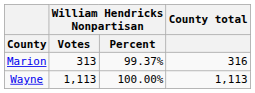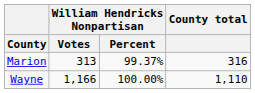Wayne | William Hendricks Nonpartisan / Votes: 1,113 -> 1,166
Wayne | County total: 1,113 -> 1,110
